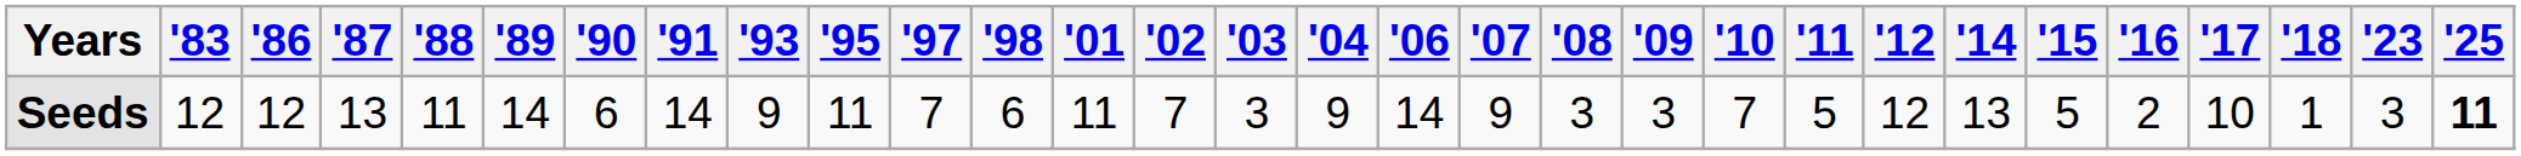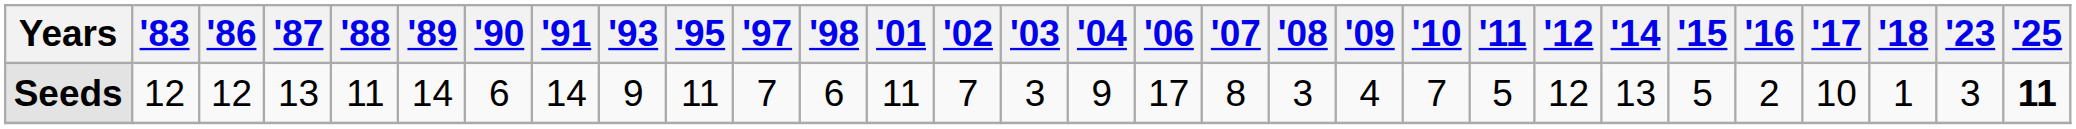Seeds | '06: 14 -> 17
Seeds | '07: 9 -> 8
Seeds | '09: 3 -> 4
